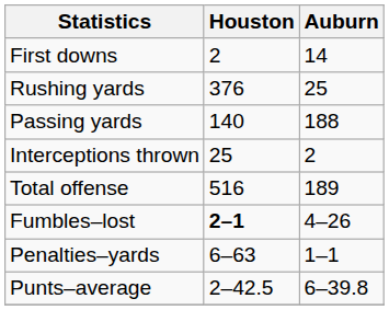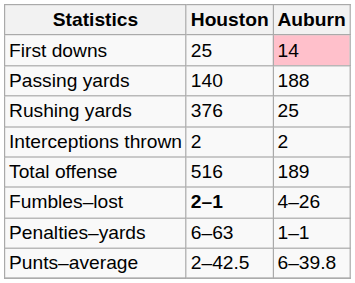First downs | Houston: 2 -> 25
First downs | Auburn: no background -> pink background
rows swapped: Rushing yards <-> Passing yards
Interceptions thrown | Houston: 25 -> 2
